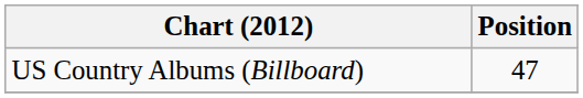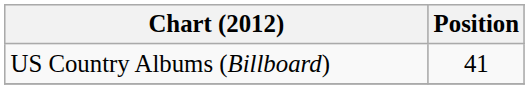US Country Albums (Billboard) | Position: 47 -> 41
